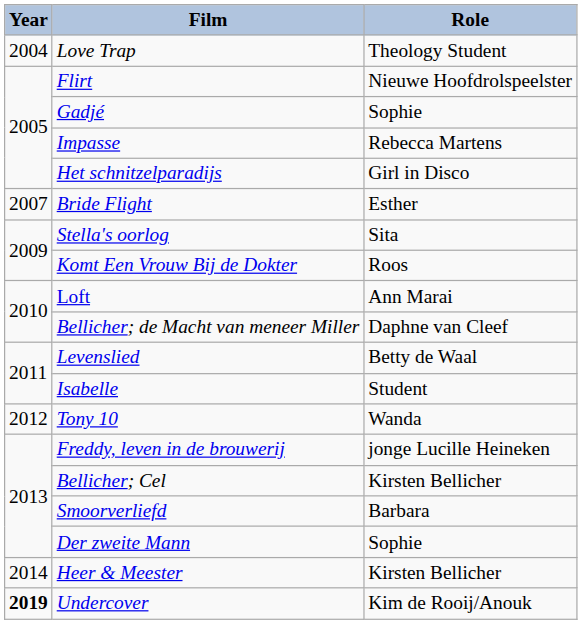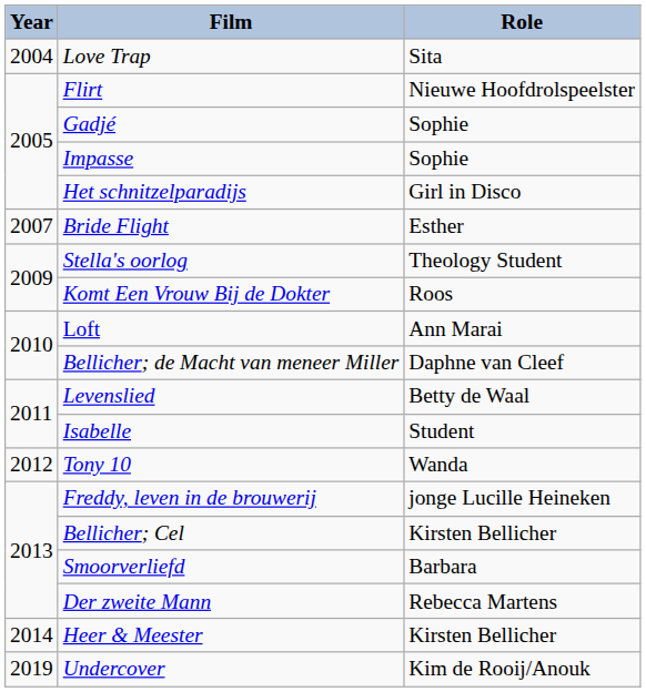Love Trap | Role: Theology Student -> Sita
Impasse | Role: Rebecca Martens -> Sophie
Stella's oorlog | Role: Sita -> Theology Student
Der zweite Mann | Role: Sophie -> Rebecca Martens
Undercover | Year: bold -> normal
